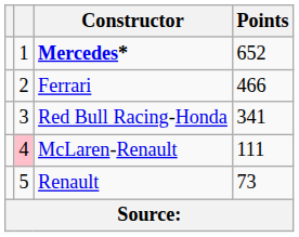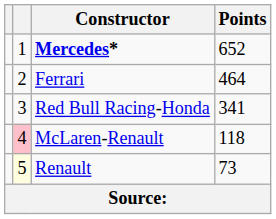Ferrari | Points: 466 -> 464
McLaren-Renault | Points: 111 -> 118
Renault | column 2: no background -> lightyellow background
